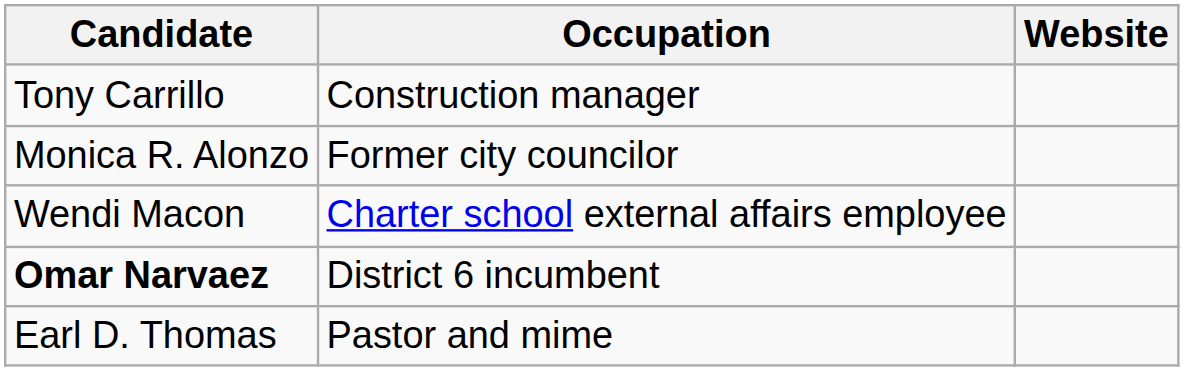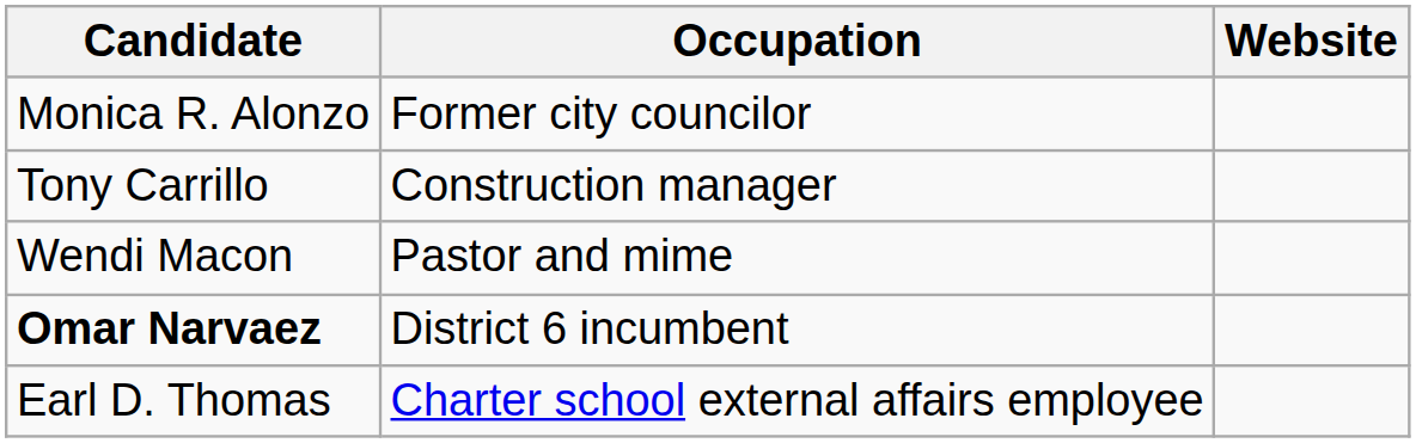rows swapped: Monica R. Alonzo <-> Tony Carrillo
Wendi Macon | Occupation: Charter school external affairs employee -> Pastor and mime
Earl D. Thomas | Occupation: Pastor and mime -> Charter school external affairs employee
